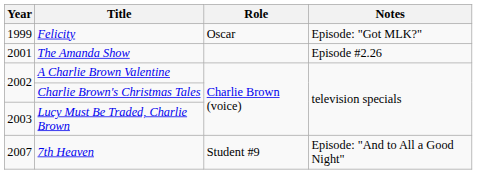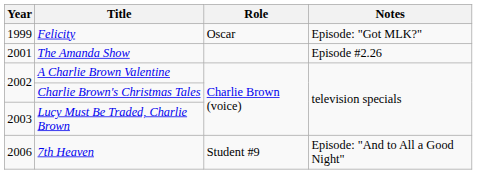7th Heaven | Year: 2007 -> 2006
